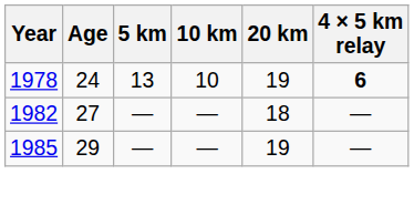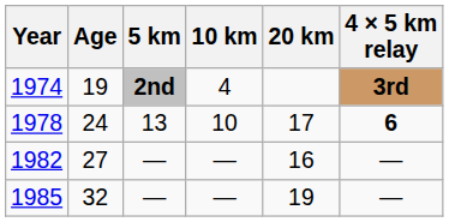+ row: 1974 | 19 | 2nd | 4 | 3rd
1978 | 20 km: 19 -> 17
1982 | 20 km: 18 -> 16
1985 | Age: 29 -> 32
